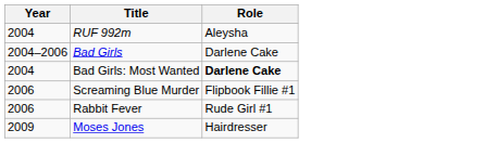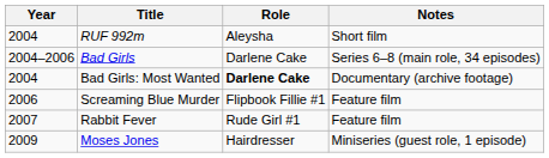+ column: Notes | Short film | Series 6–8 (main role, 34 episodes) | Documentary (archive footage) | Feature film | Feature film | Miniseries (guest role, 1 episode)
Rabbit Fever | Year: 2006 -> 2007
